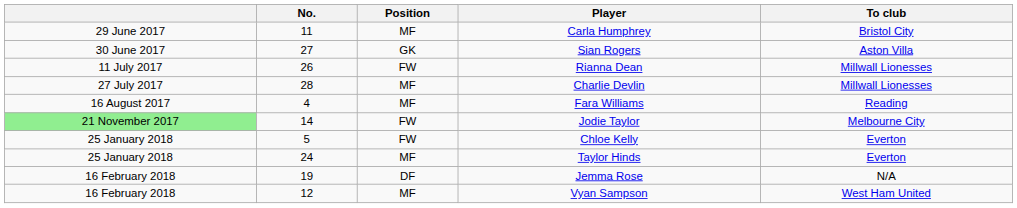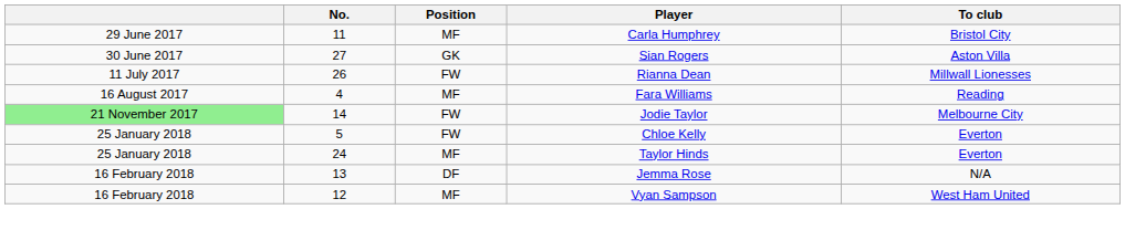- row: 27 July 2017 | 28 | MF | Charlie Devlin | Millwall Lionesses
Jemma Rose | No.: 19 -> 13
